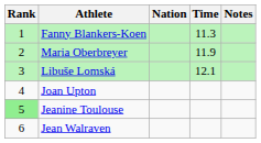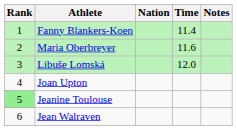Fanny Blankers-Koen | Time: 11.3 -> 11.4
Maria Oberbreyer | Time: 11.9 -> 11.6
Libuše Lomská | Time: 12.1 -> 12.0
